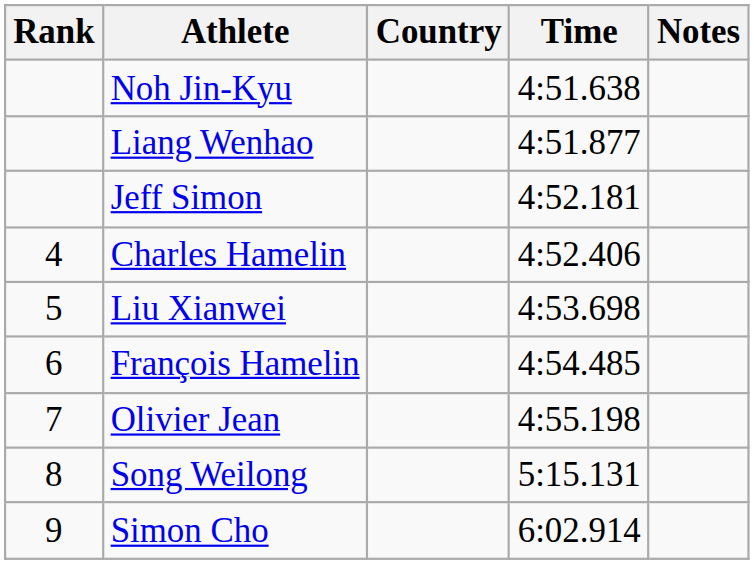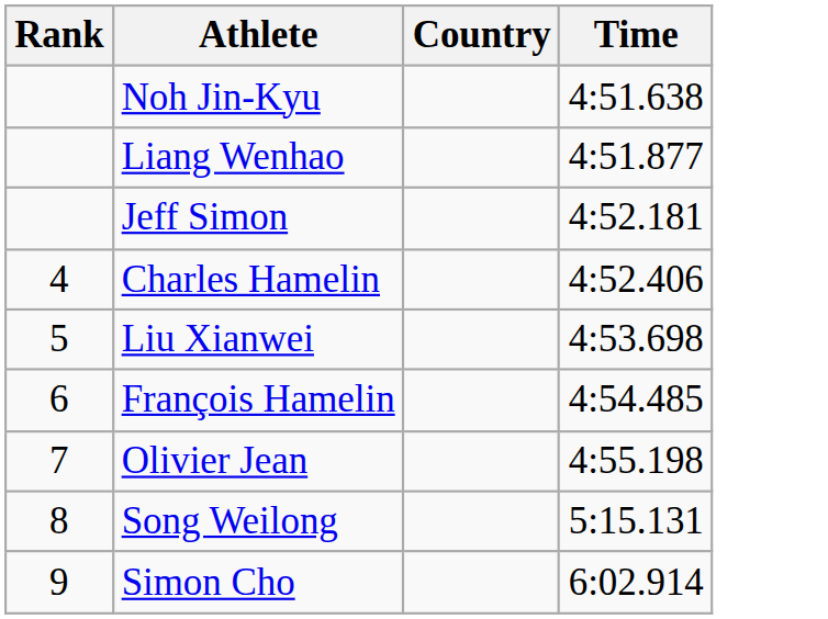- column: Notes
